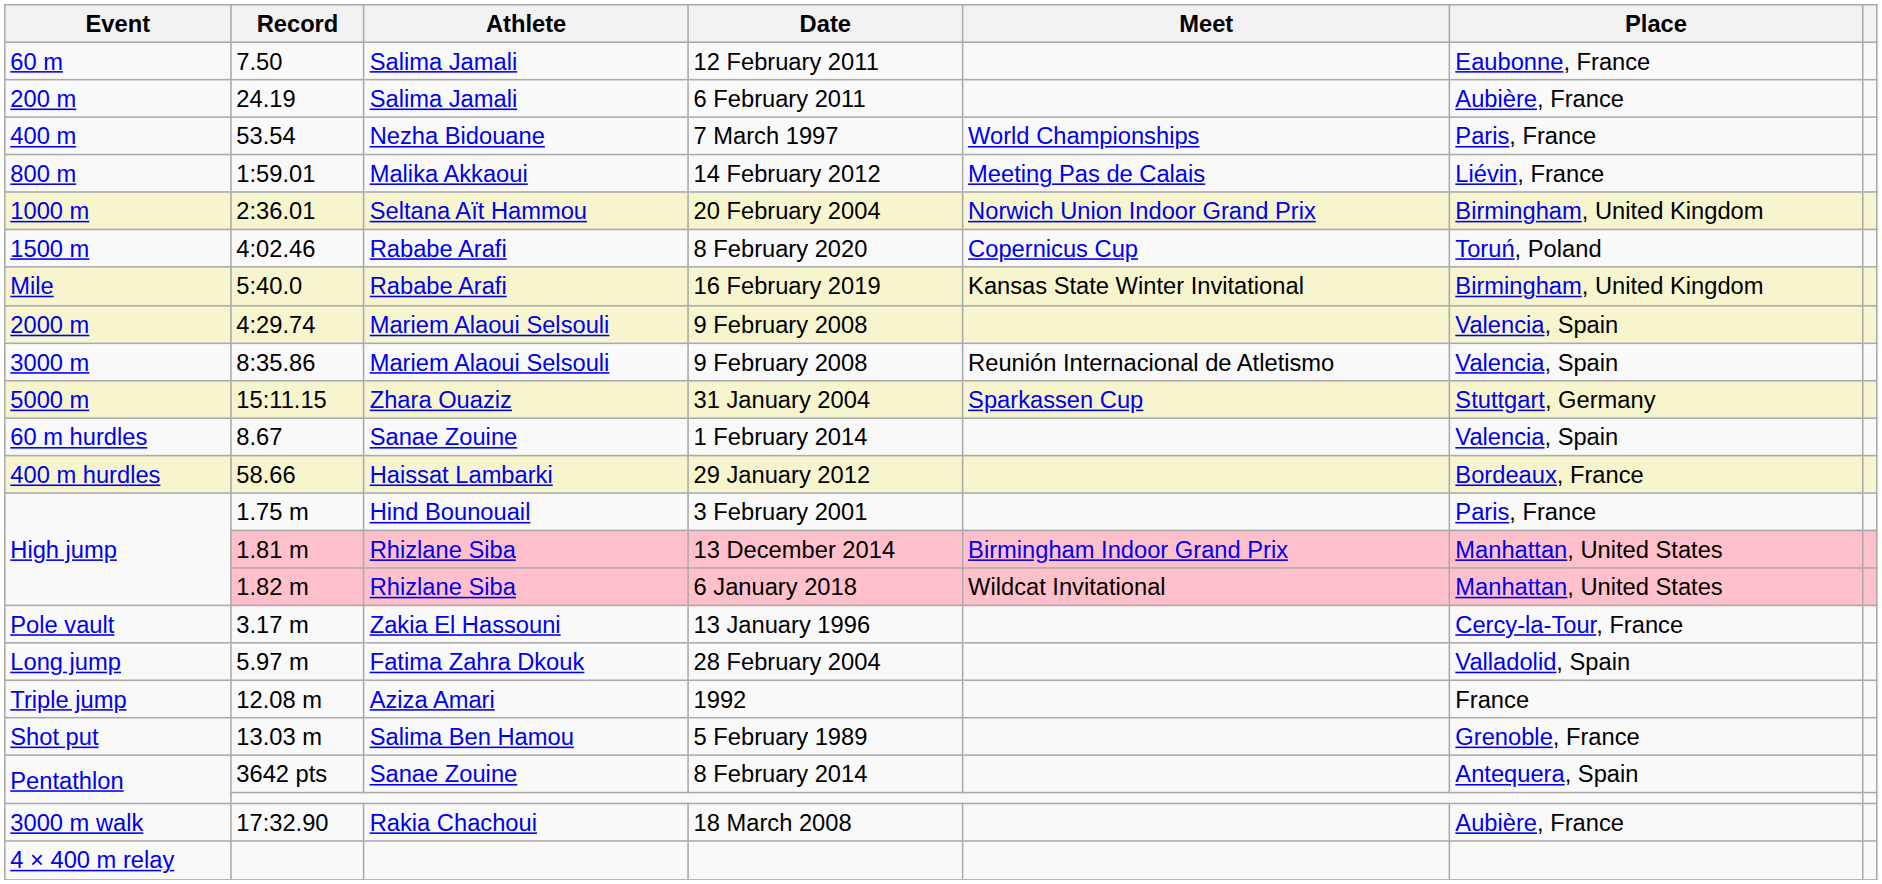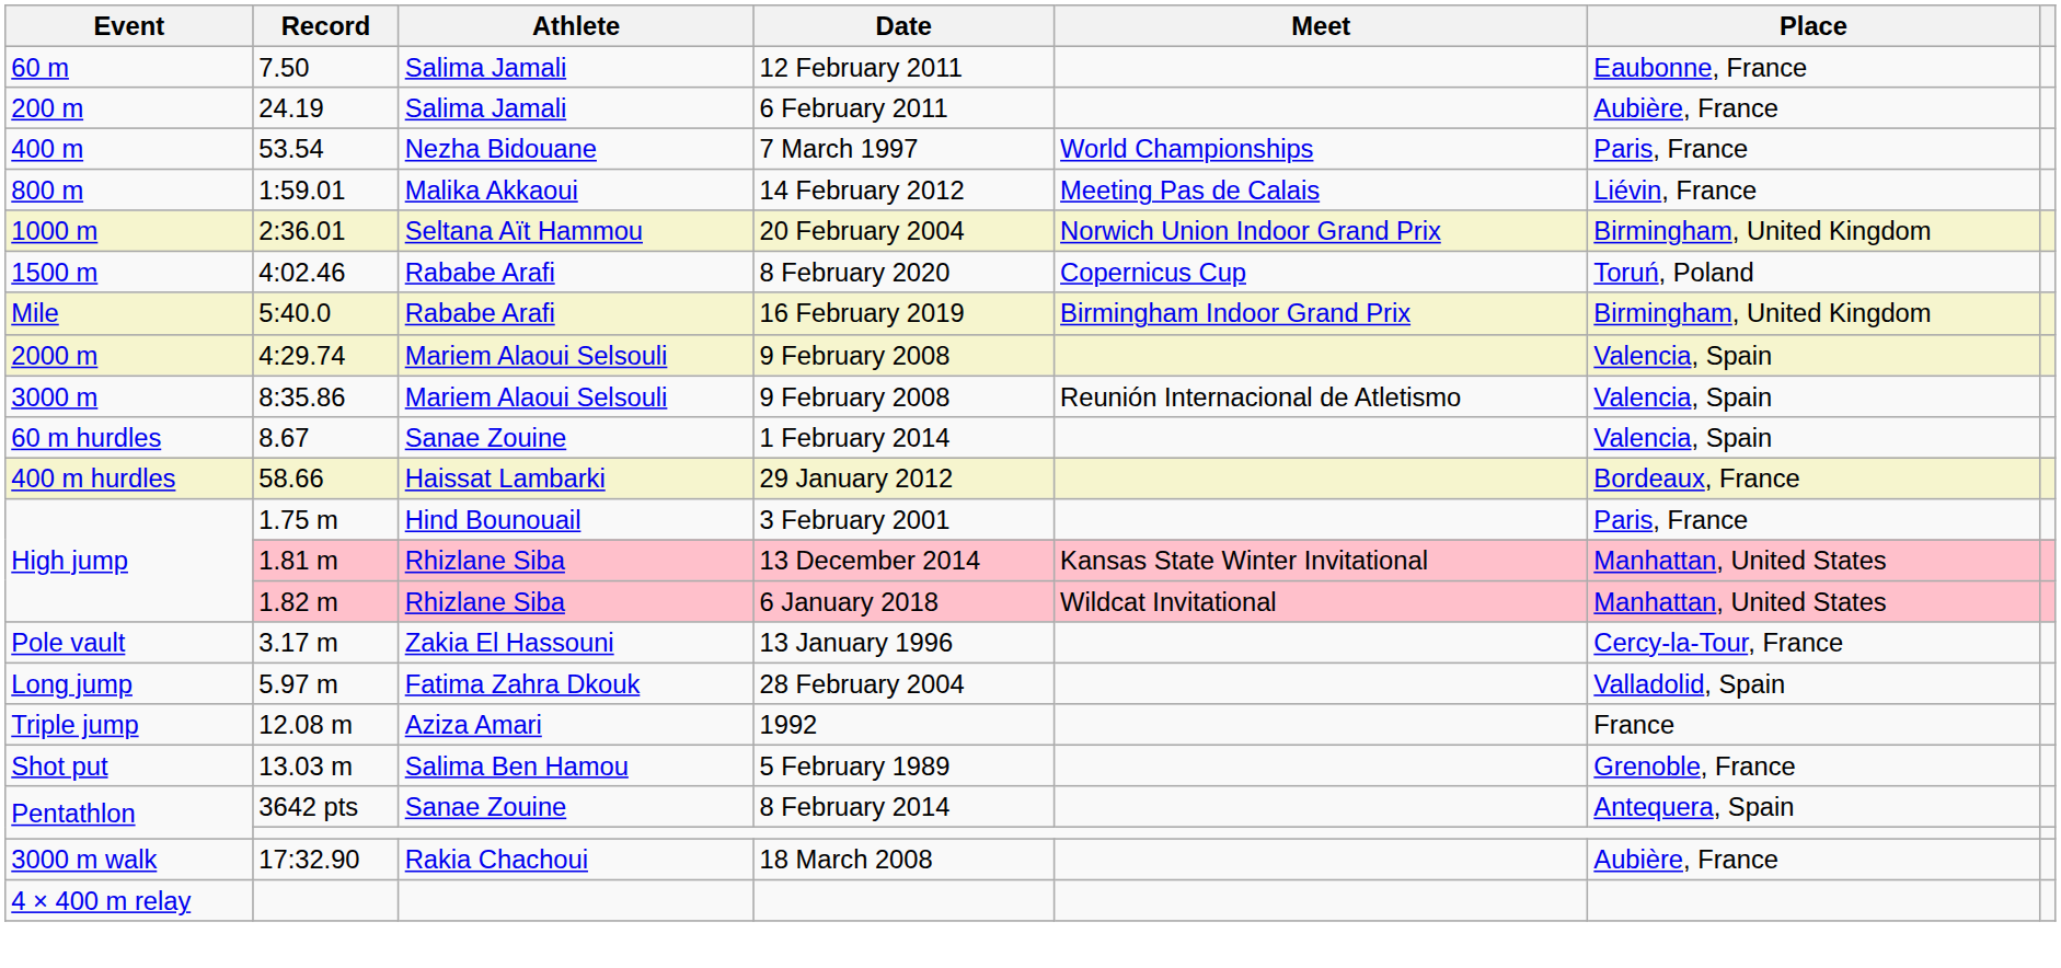16 February 2019 | Meet: Kansas State Winter Invitational -> Birmingham Indoor Grand Prix
- row: 5000 m | 15:11.15 | Zhara Ouaziz | 31 January 2004 | Sparkassen Cup | Stuttgart, Germany
13 December 2014 | Meet: Birmingham Indoor Grand Prix -> Kansas State Winter Invitational
